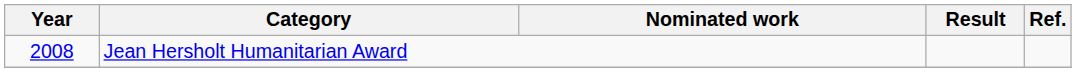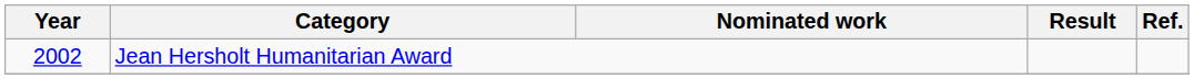Jean Hersholt Humanitarian Award | Year: 2008 -> 2002
